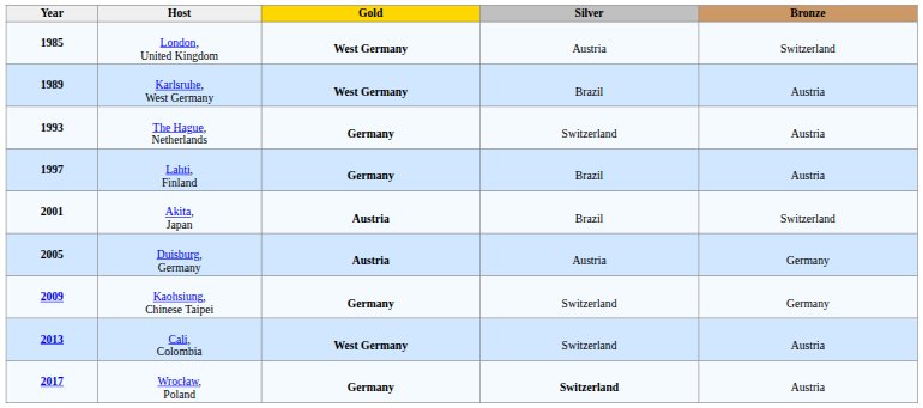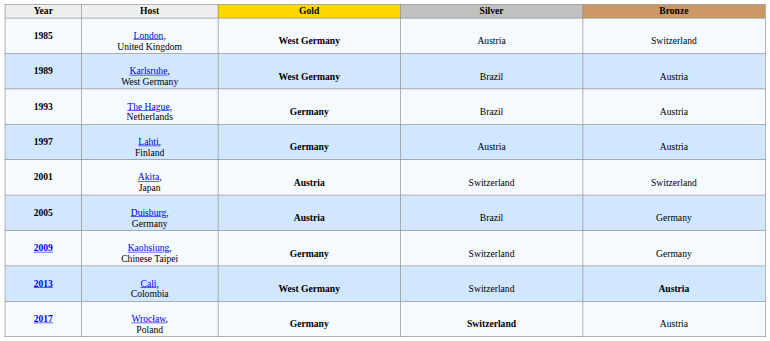The Hague, Netherlands | Silver: Switzerland -> Brazil
Lahti, Finland | Silver: Brazil -> Austria
Akita, Japan | Silver: Brazil -> Switzerland
Duisburg, Germany | Silver: Austria -> Brazil
Cali, Colombia | Bronze: normal -> bold
